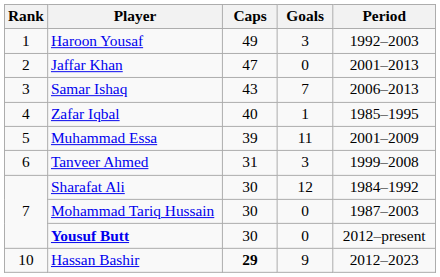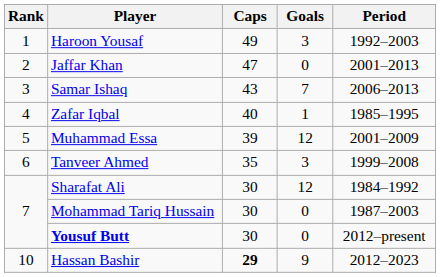Muhammad Essa | Goals: 11 -> 12
Tanveer Ahmed | Caps: 31 -> 35
